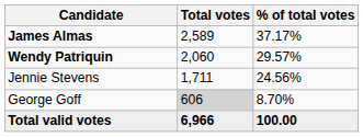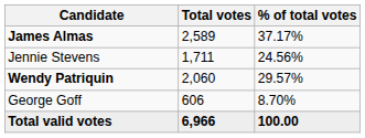rows swapped: Wendy Patriquin <-> Jennie Stevens
George Goff | Total votes: lightgrey background -> no background
